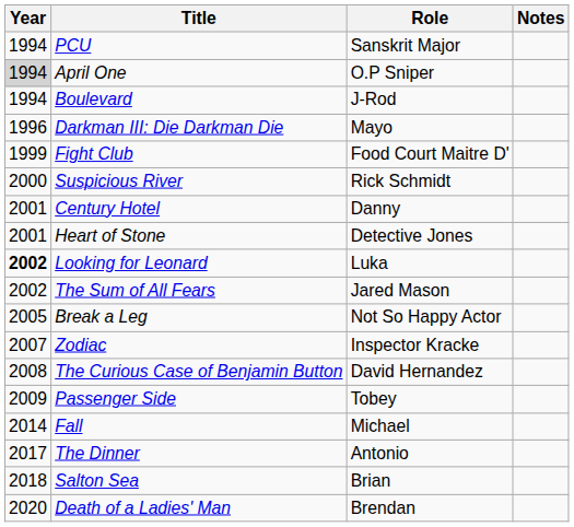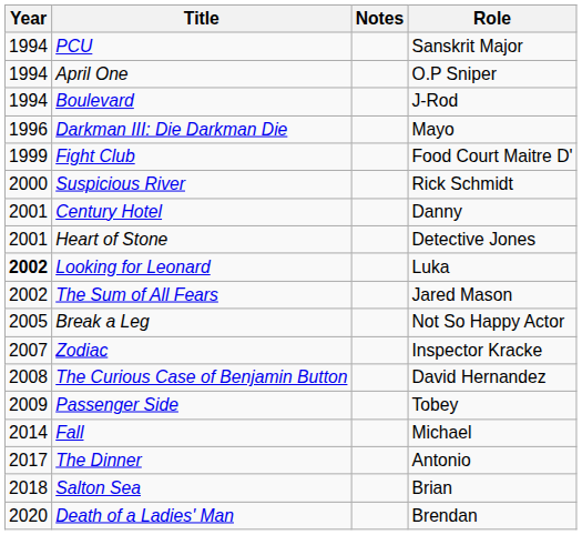columns swapped: Role <-> Notes
April One | Year: lightgrey background -> no background
